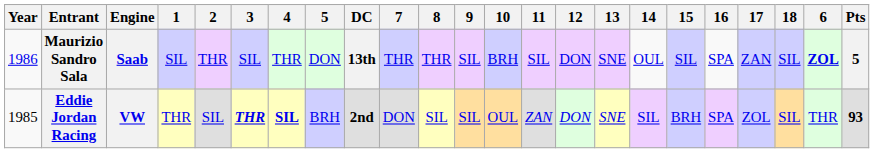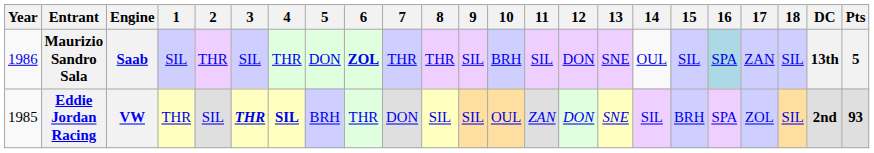columns swapped: 6 <-> DC
Maurizio Sandro Sala | 16: no background -> lightblue background
